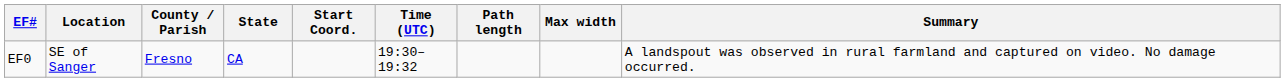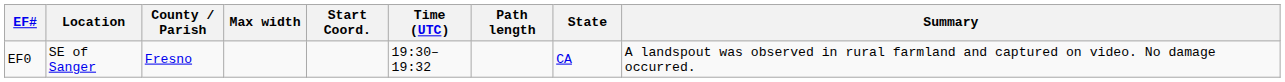columns swapped: State <-> Max width
